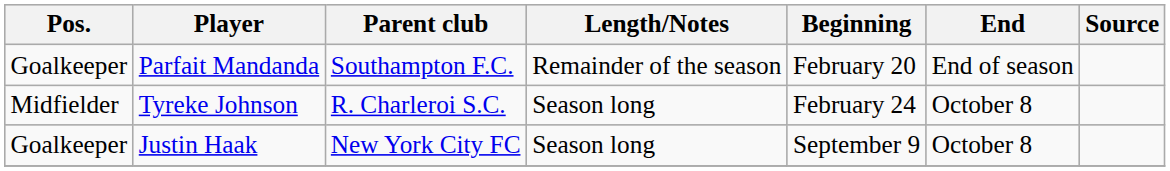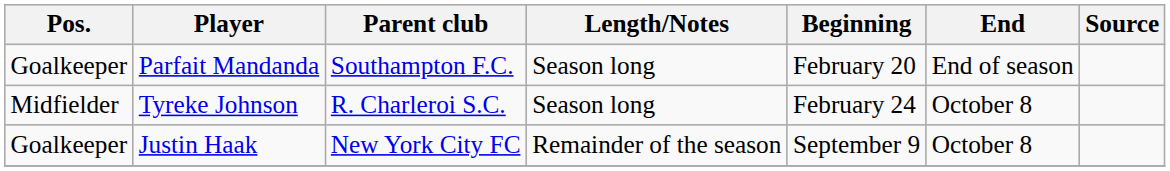Parfait Mandanda | Length/Notes: Remainder of the season -> Season long
Justin Haak | Length/Notes: Season long -> Remainder of the season
